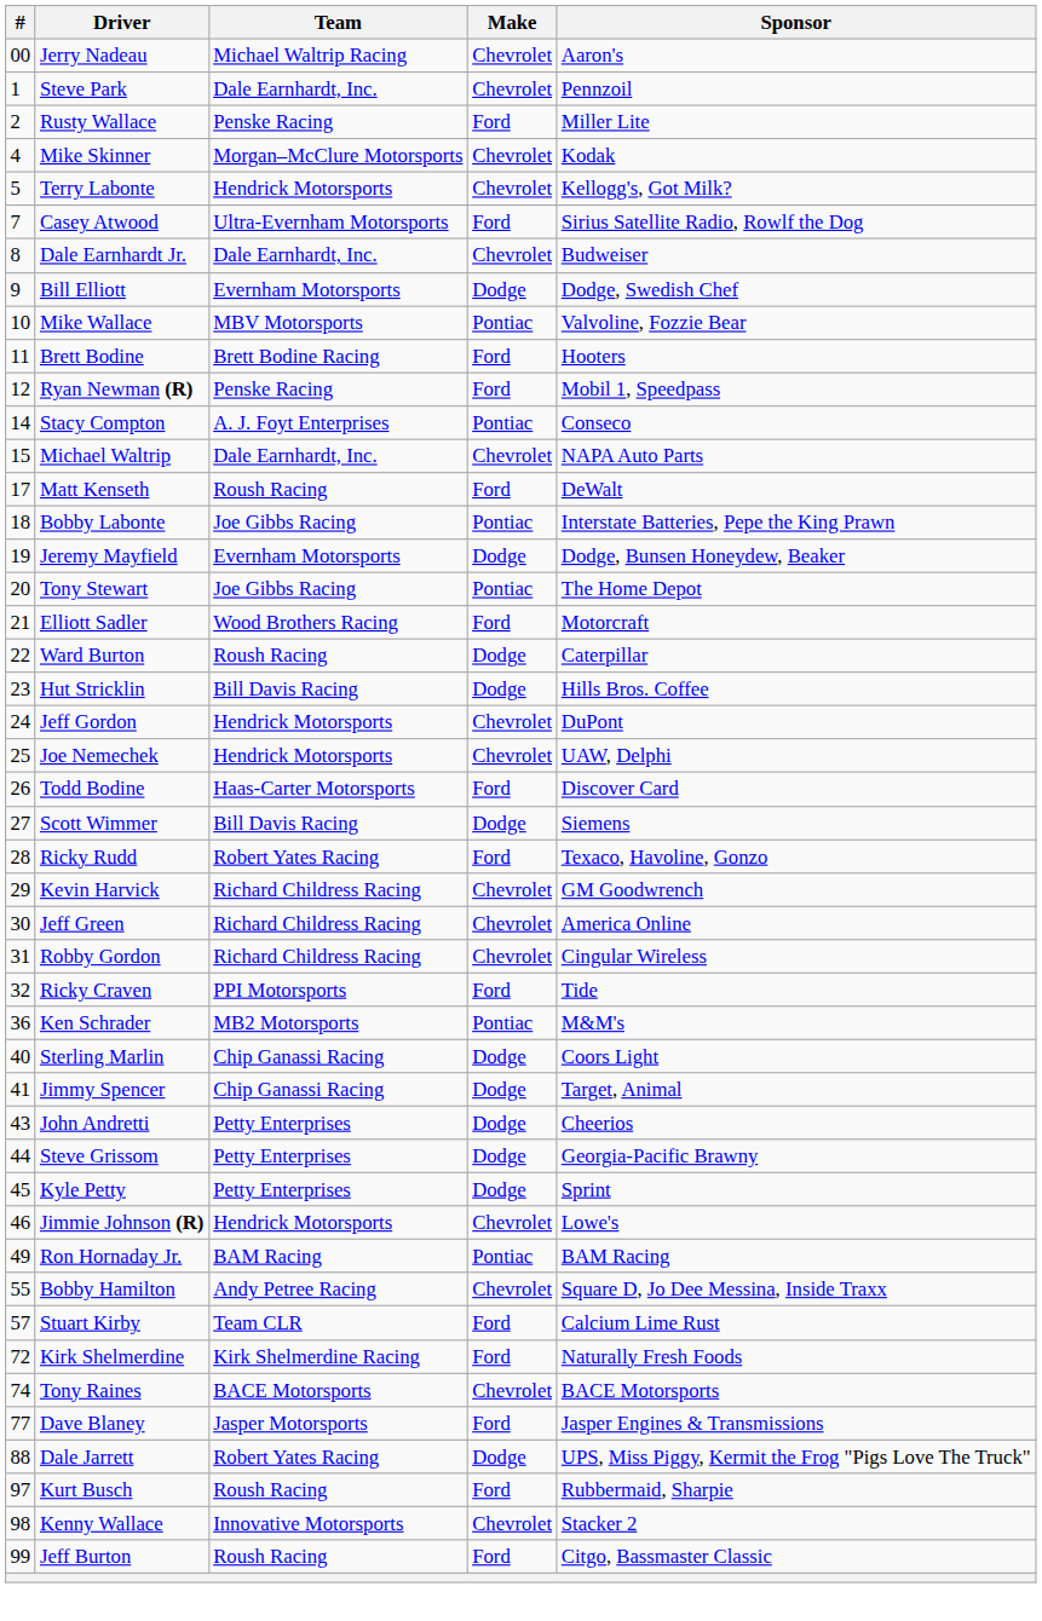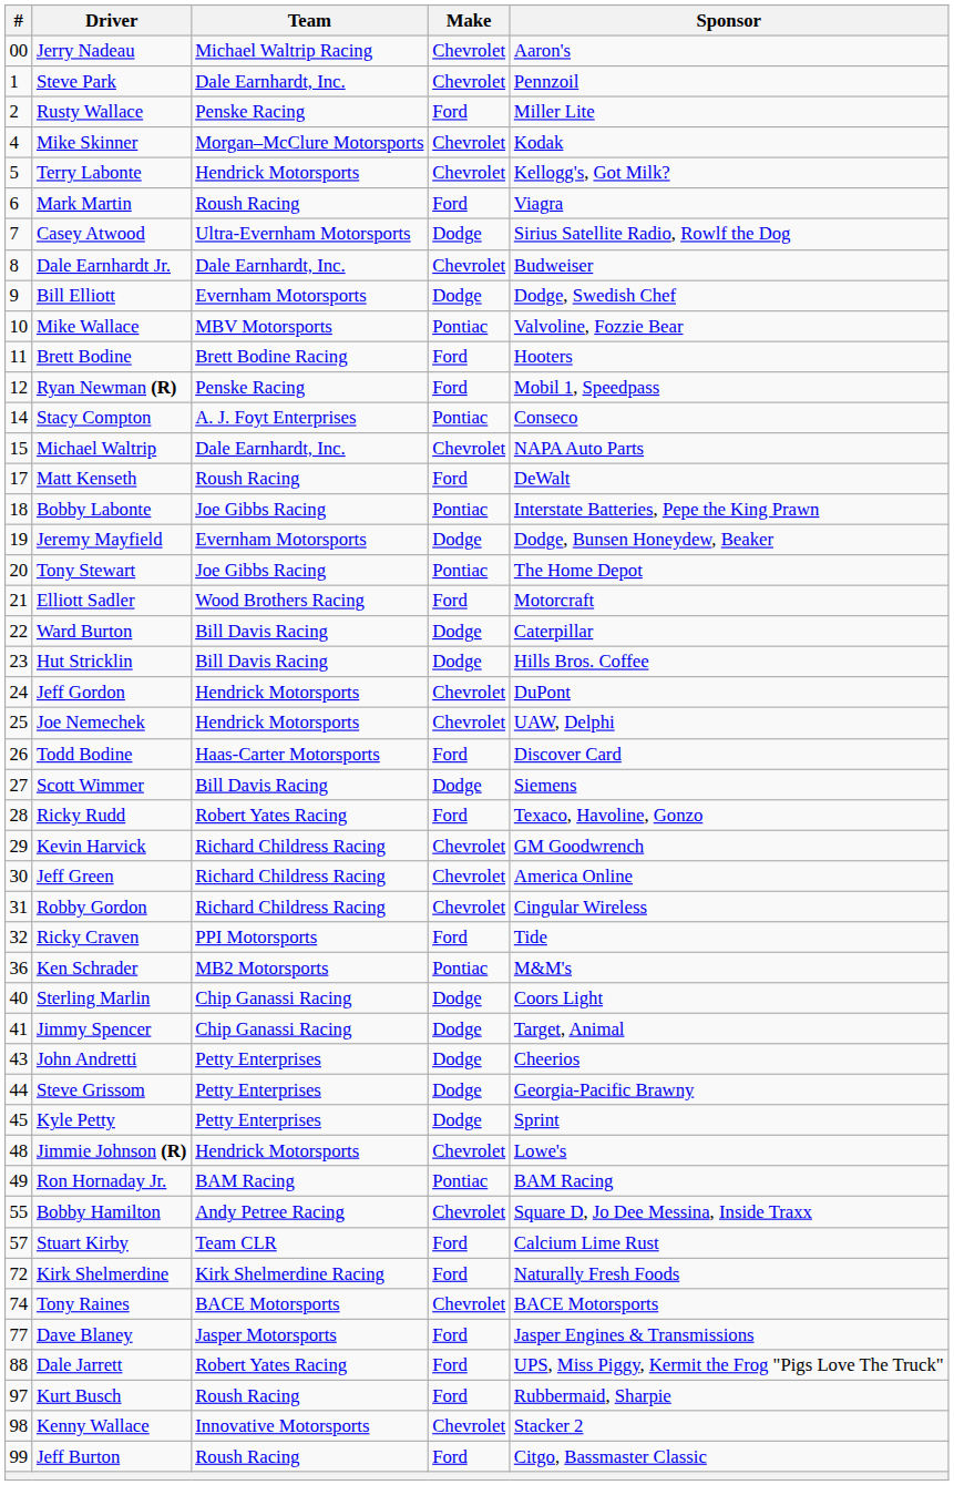+ row: 6 | Mark Martin | Roush Racing | Ford | Viagra
Casey Atwood | Make: Ford -> Dodge
Ward Burton | Team: Roush Racing -> Bill Davis Racing
Jimmie Johnson (R) | #: 46 -> 48
Dale Jarrett | Make: Dodge -> Ford
